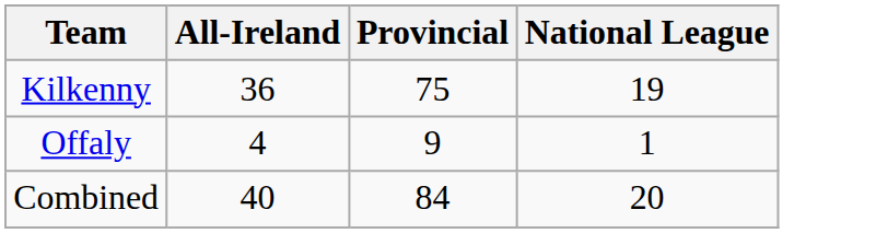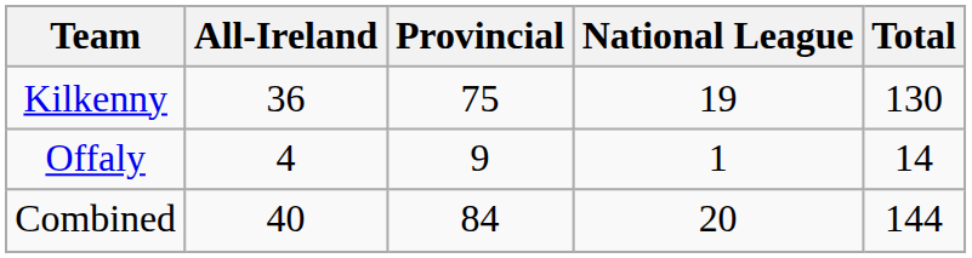+ column: Total | 130 | 14 | 144
